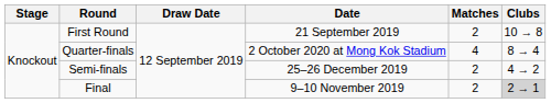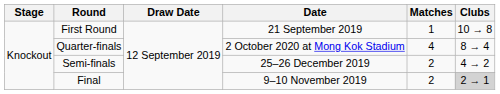First Round | Matches: 2 -> 1
